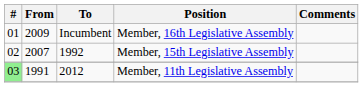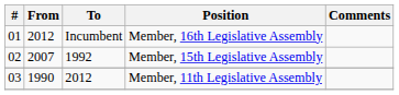Member, 16th Legislative Assembly | From: 2009 -> 2012
Member, 11th Legislative Assembly | #: lightgreen background -> no background
Member, 11th Legislative Assembly | From: 1991 -> 1990
